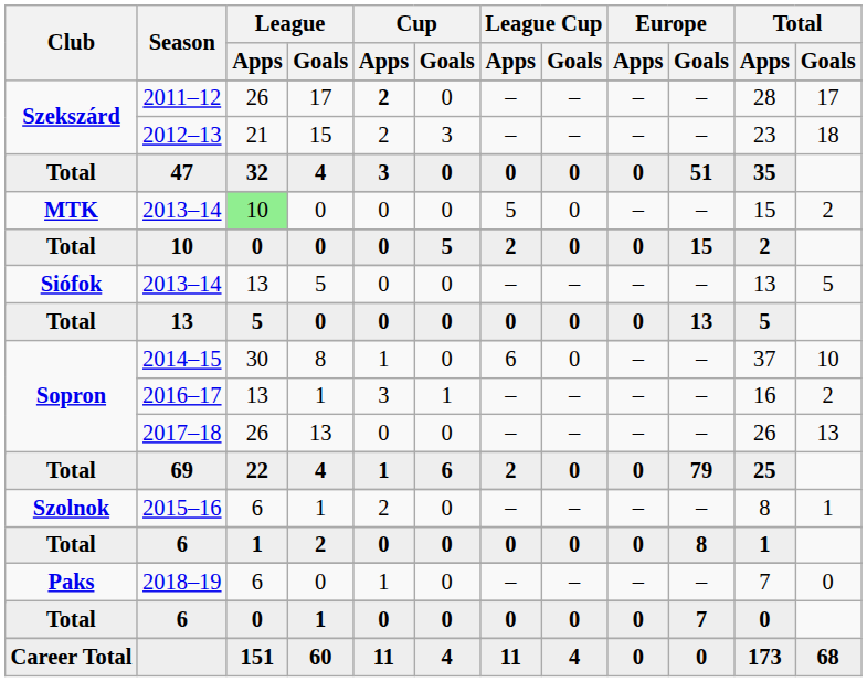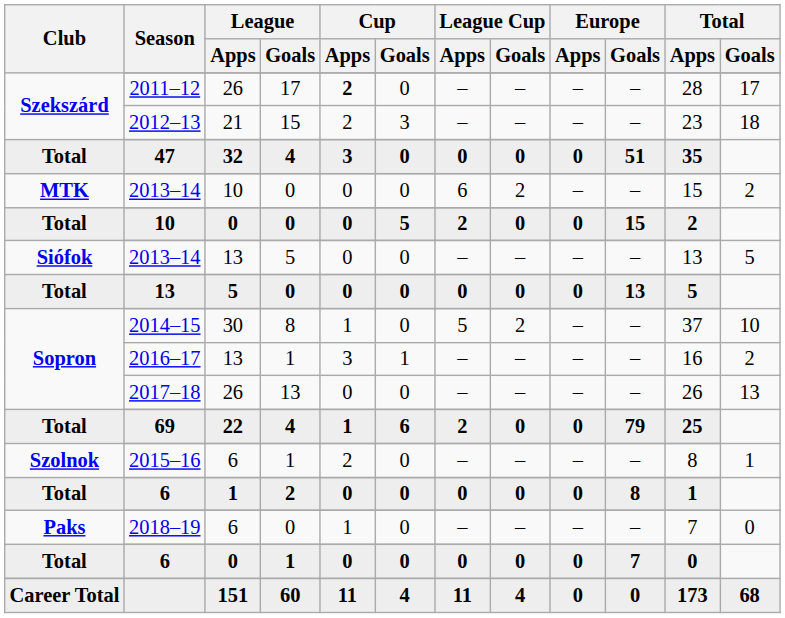MTK / 2013–14 | League / Apps: lightgreen background -> no background
MTK / 2013–14 | League Cup / Apps: 5 -> 6
MTK / 2013–14 | League Cup / Goals: 0 -> 2
2014–15 | League Cup / Apps: 6 -> 5
2014–15 | League Cup / Goals: 0 -> 2
